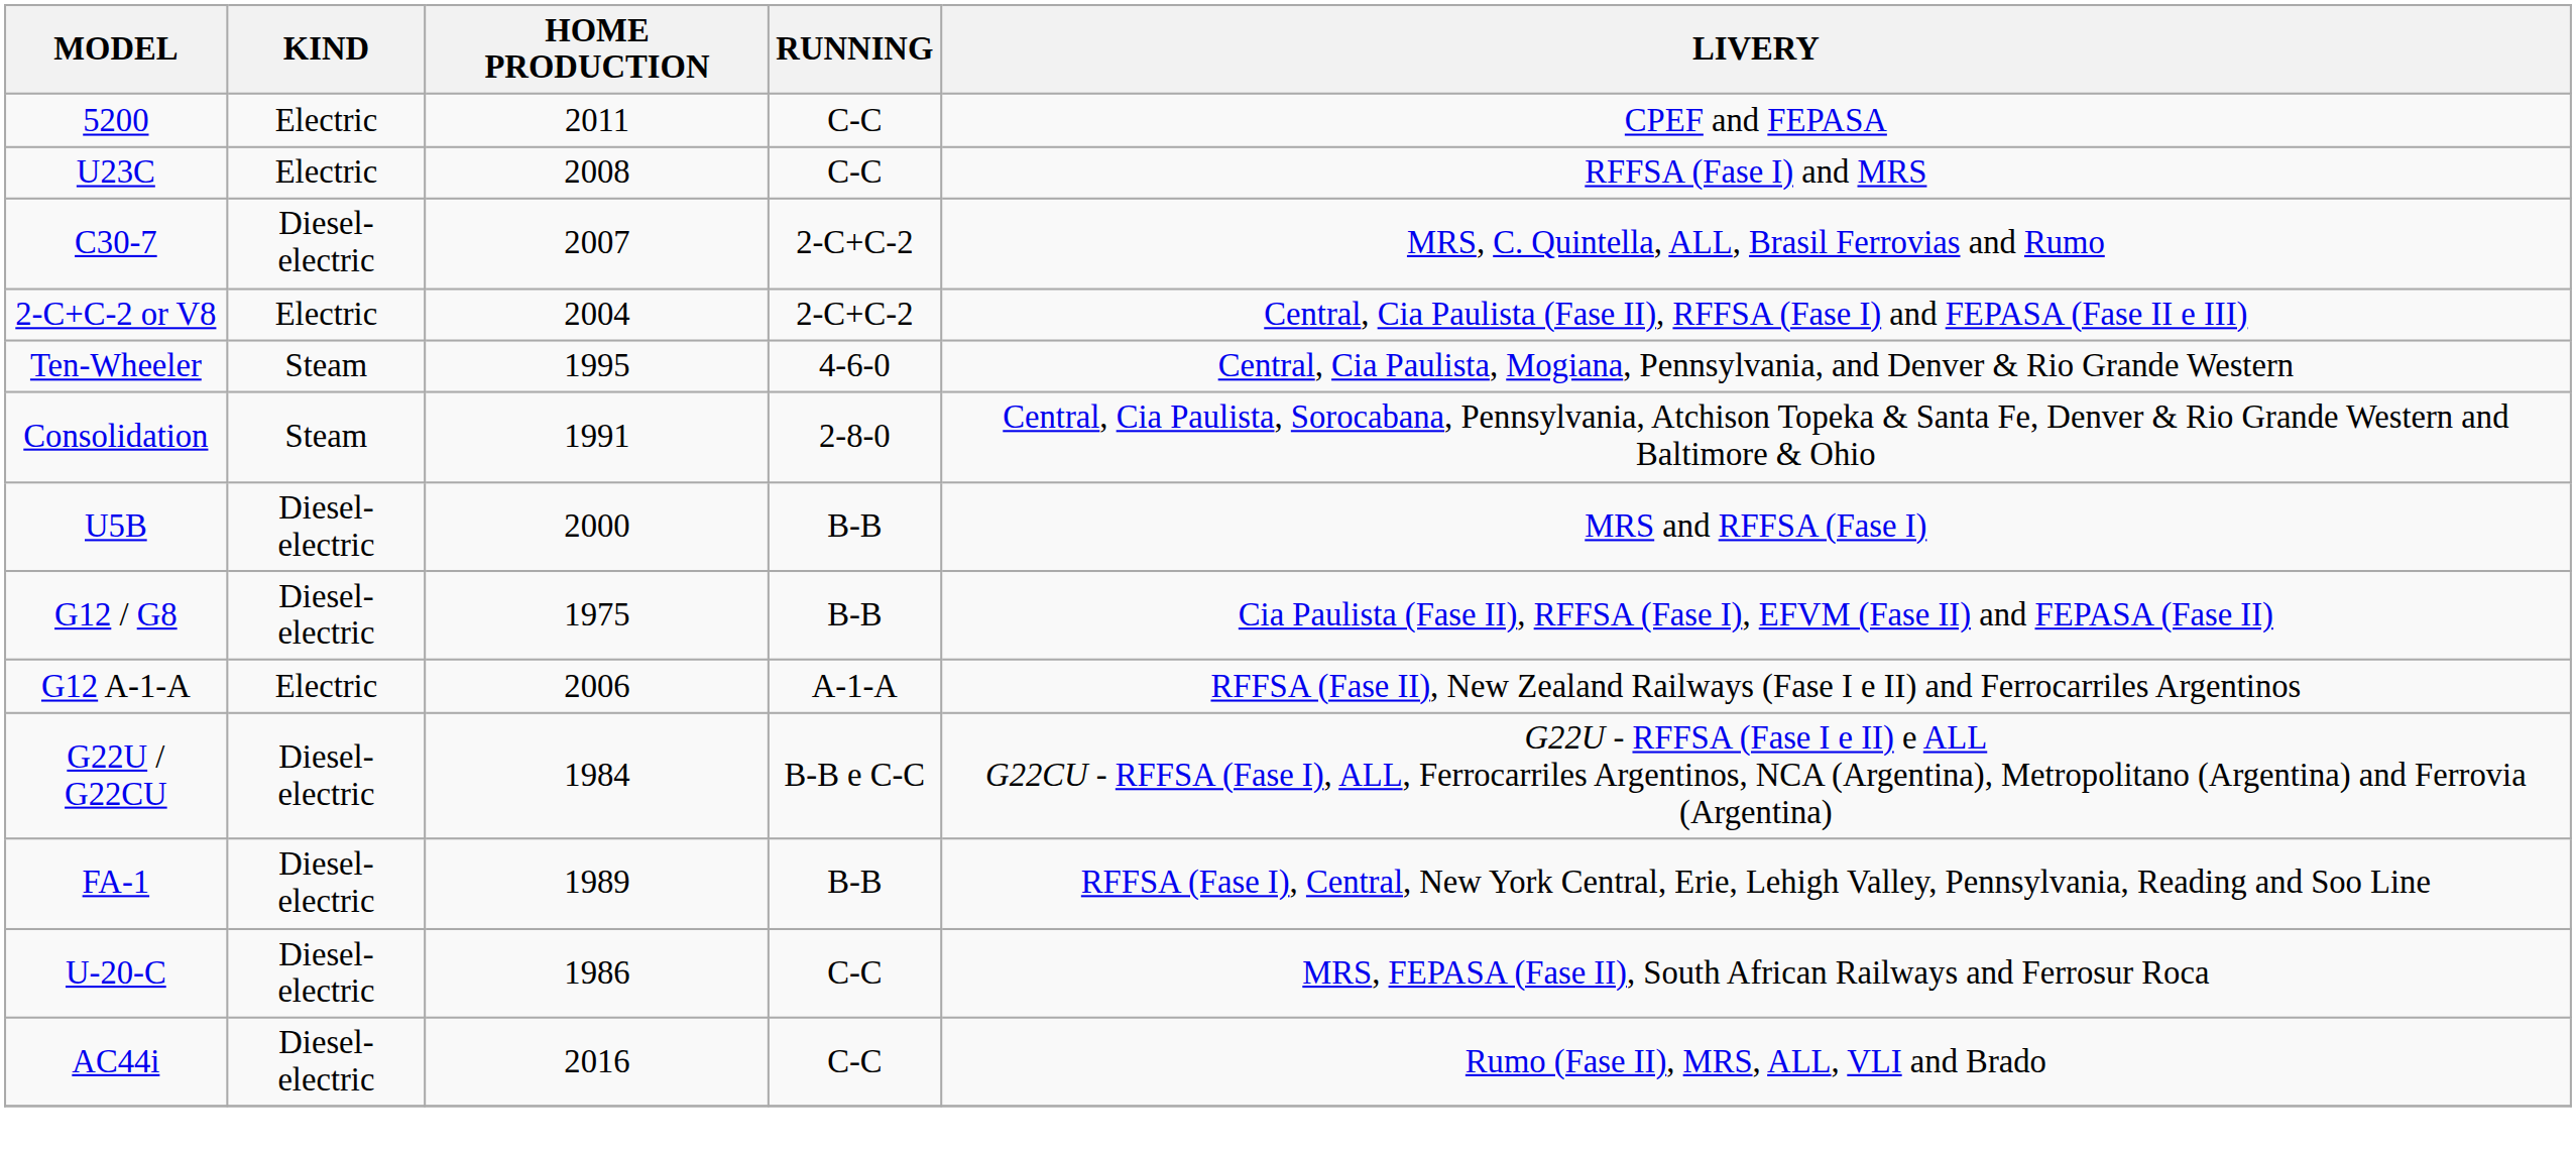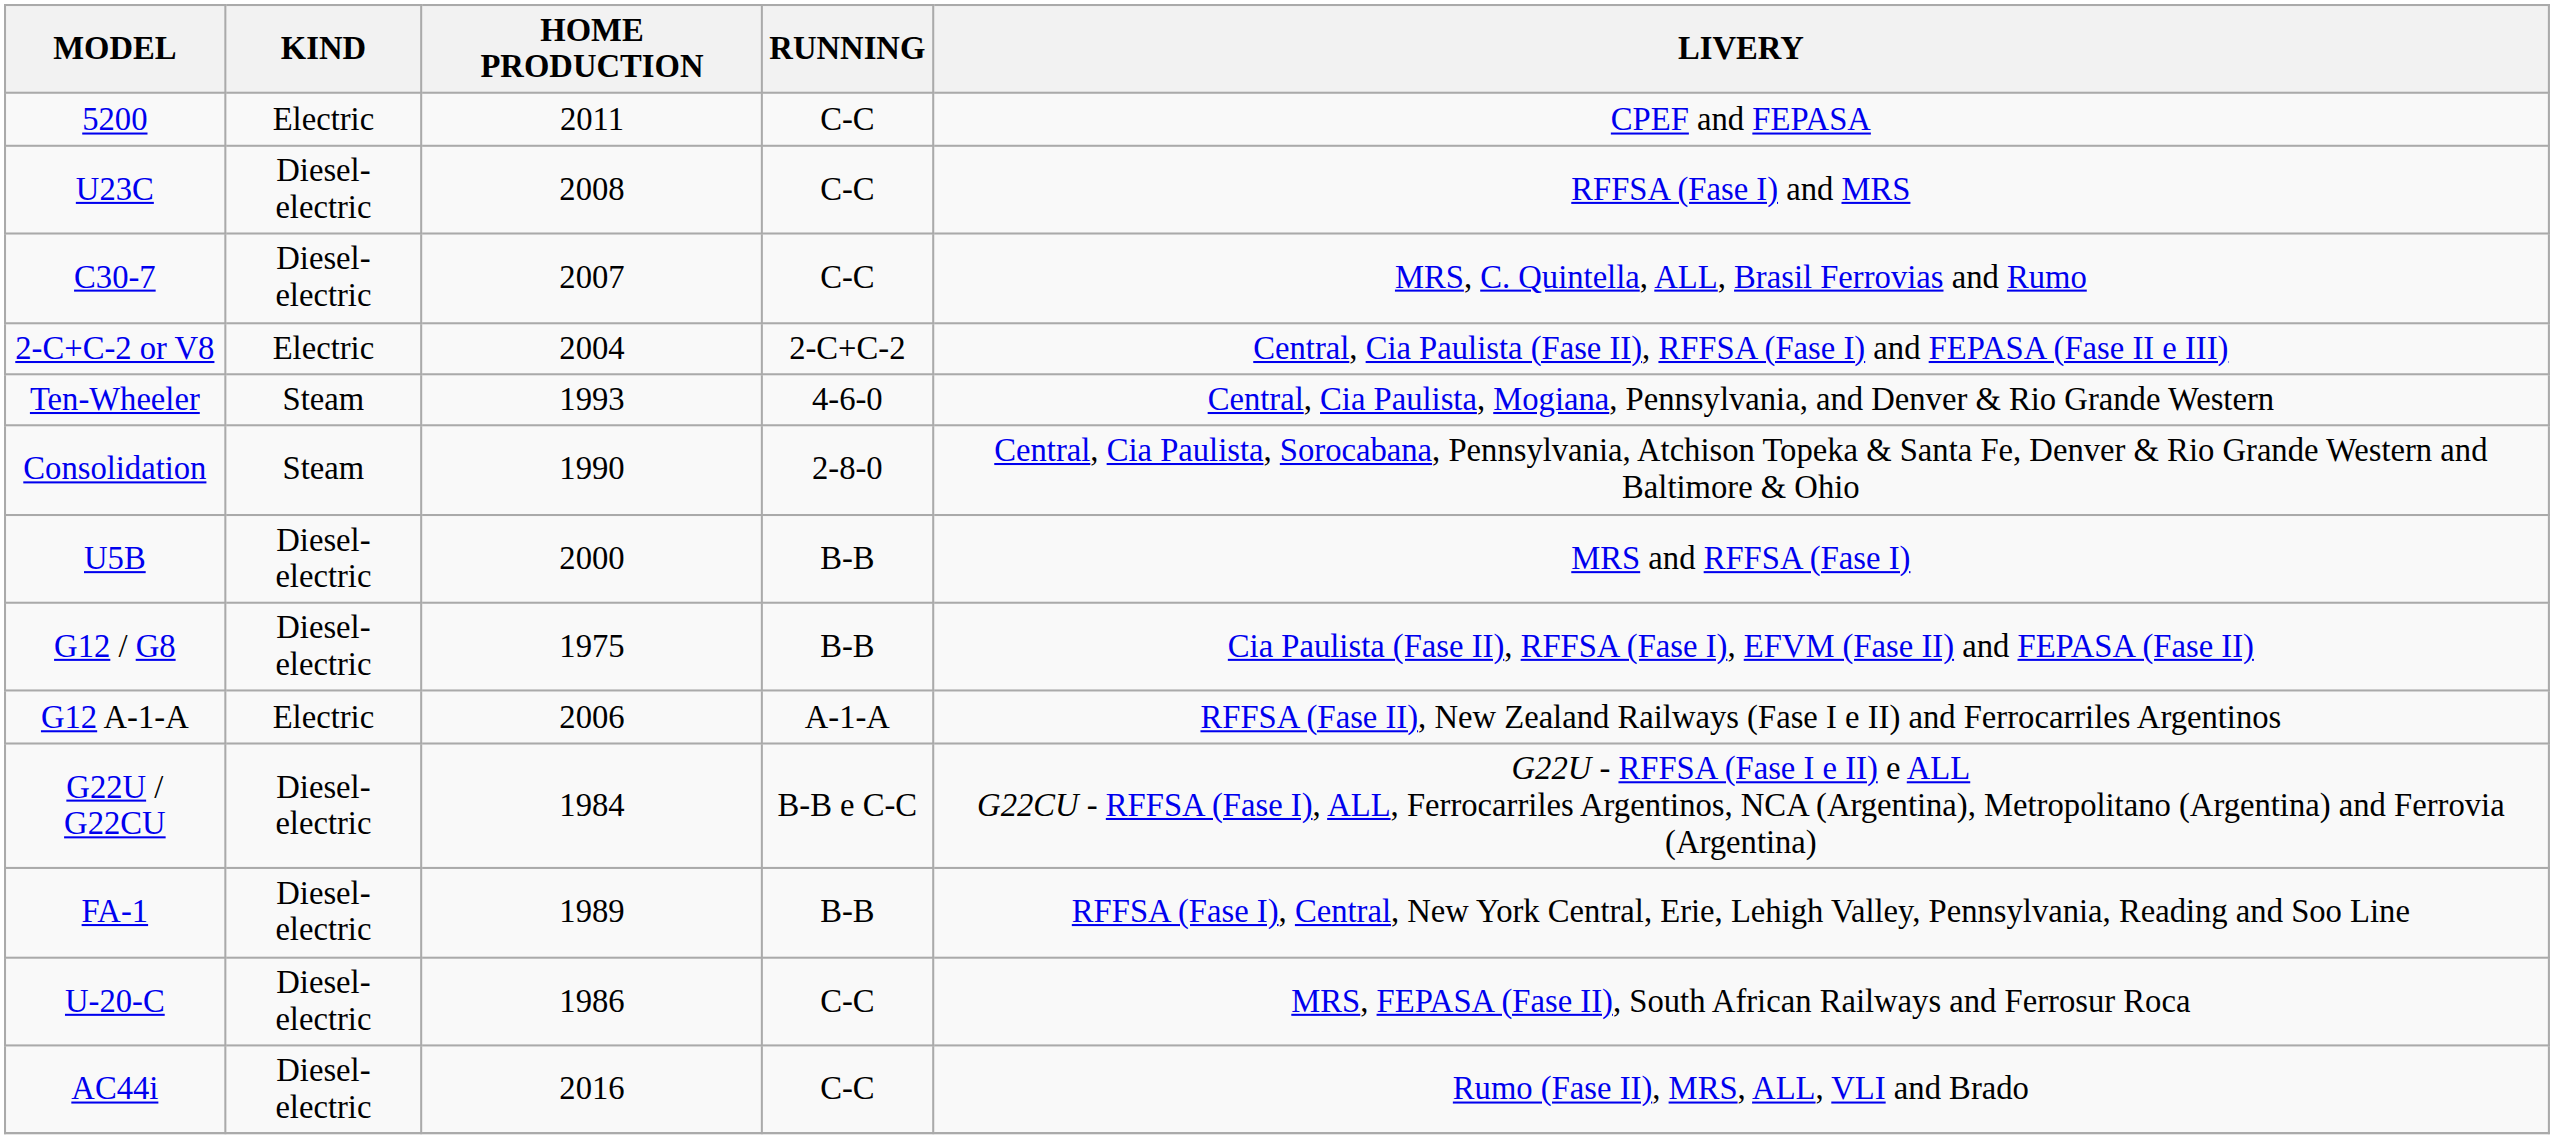U23C | KIND: Electric -> Diesel-electric
C30-7 | RUNNING: 2-C+C-2 -> C-C
Ten-Wheeler | HOME PRODUCTION: 1995 -> 1993
Consolidation | HOME PRODUCTION: 1991 -> 1990
